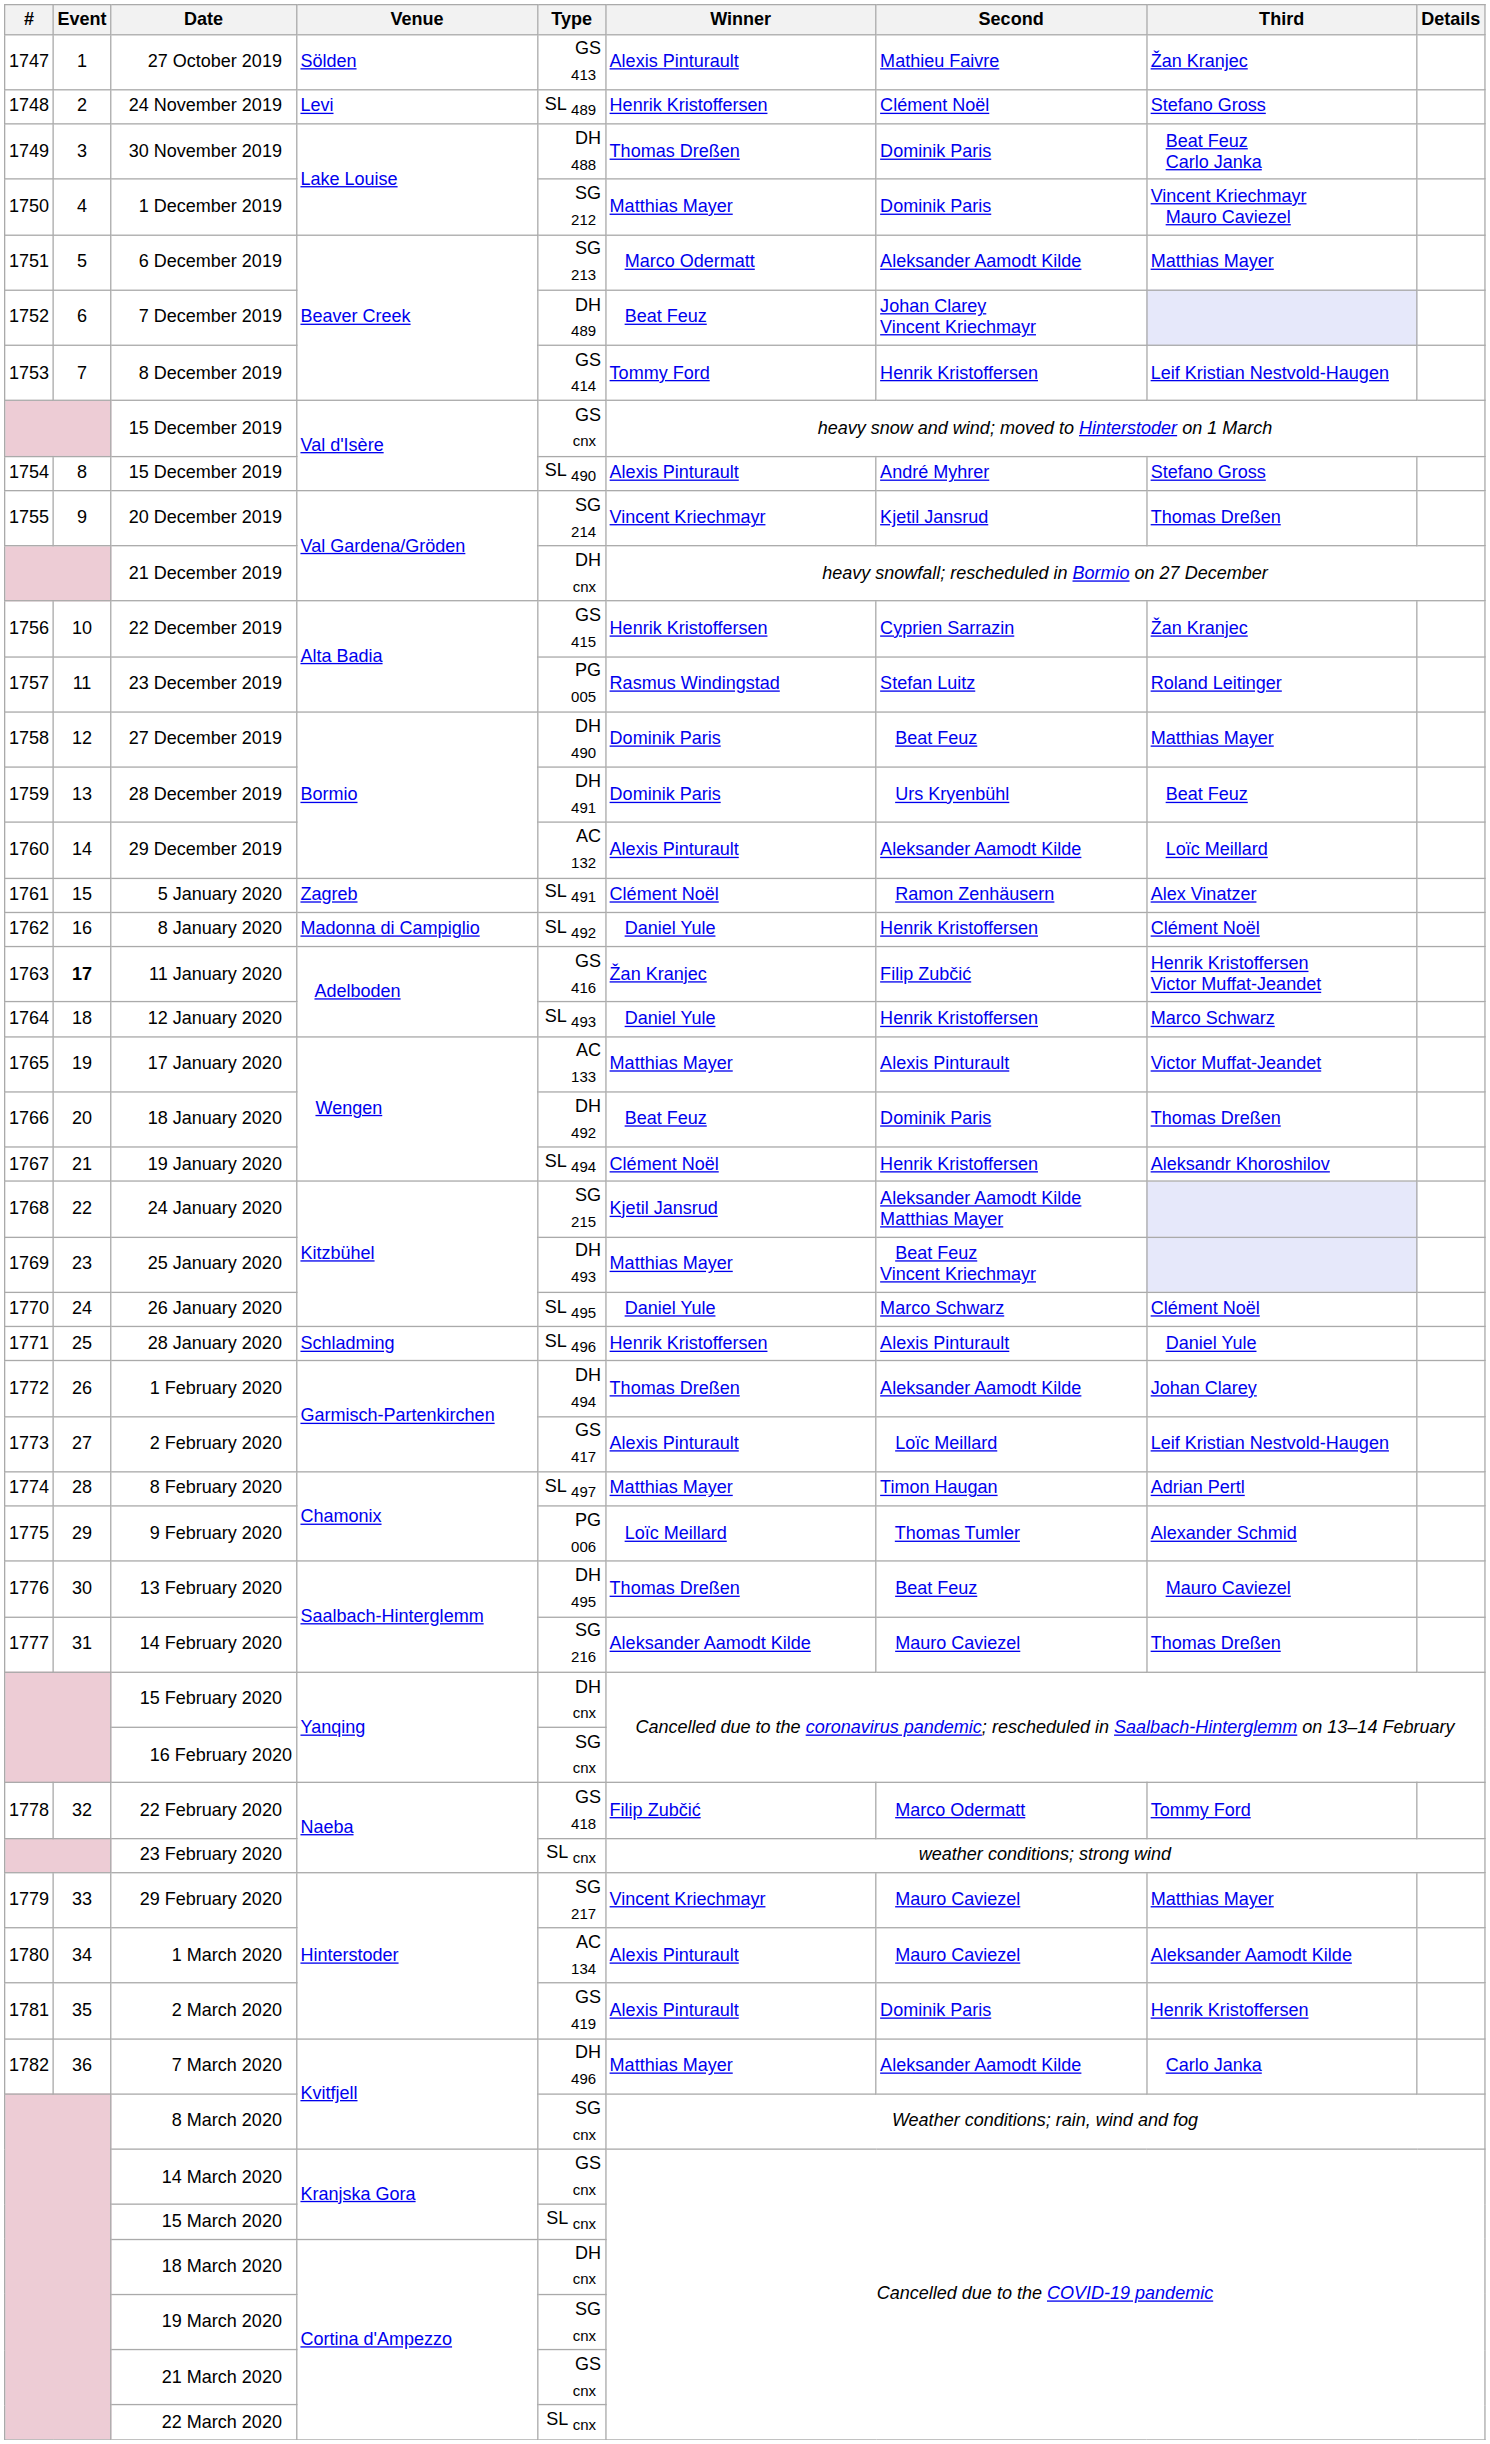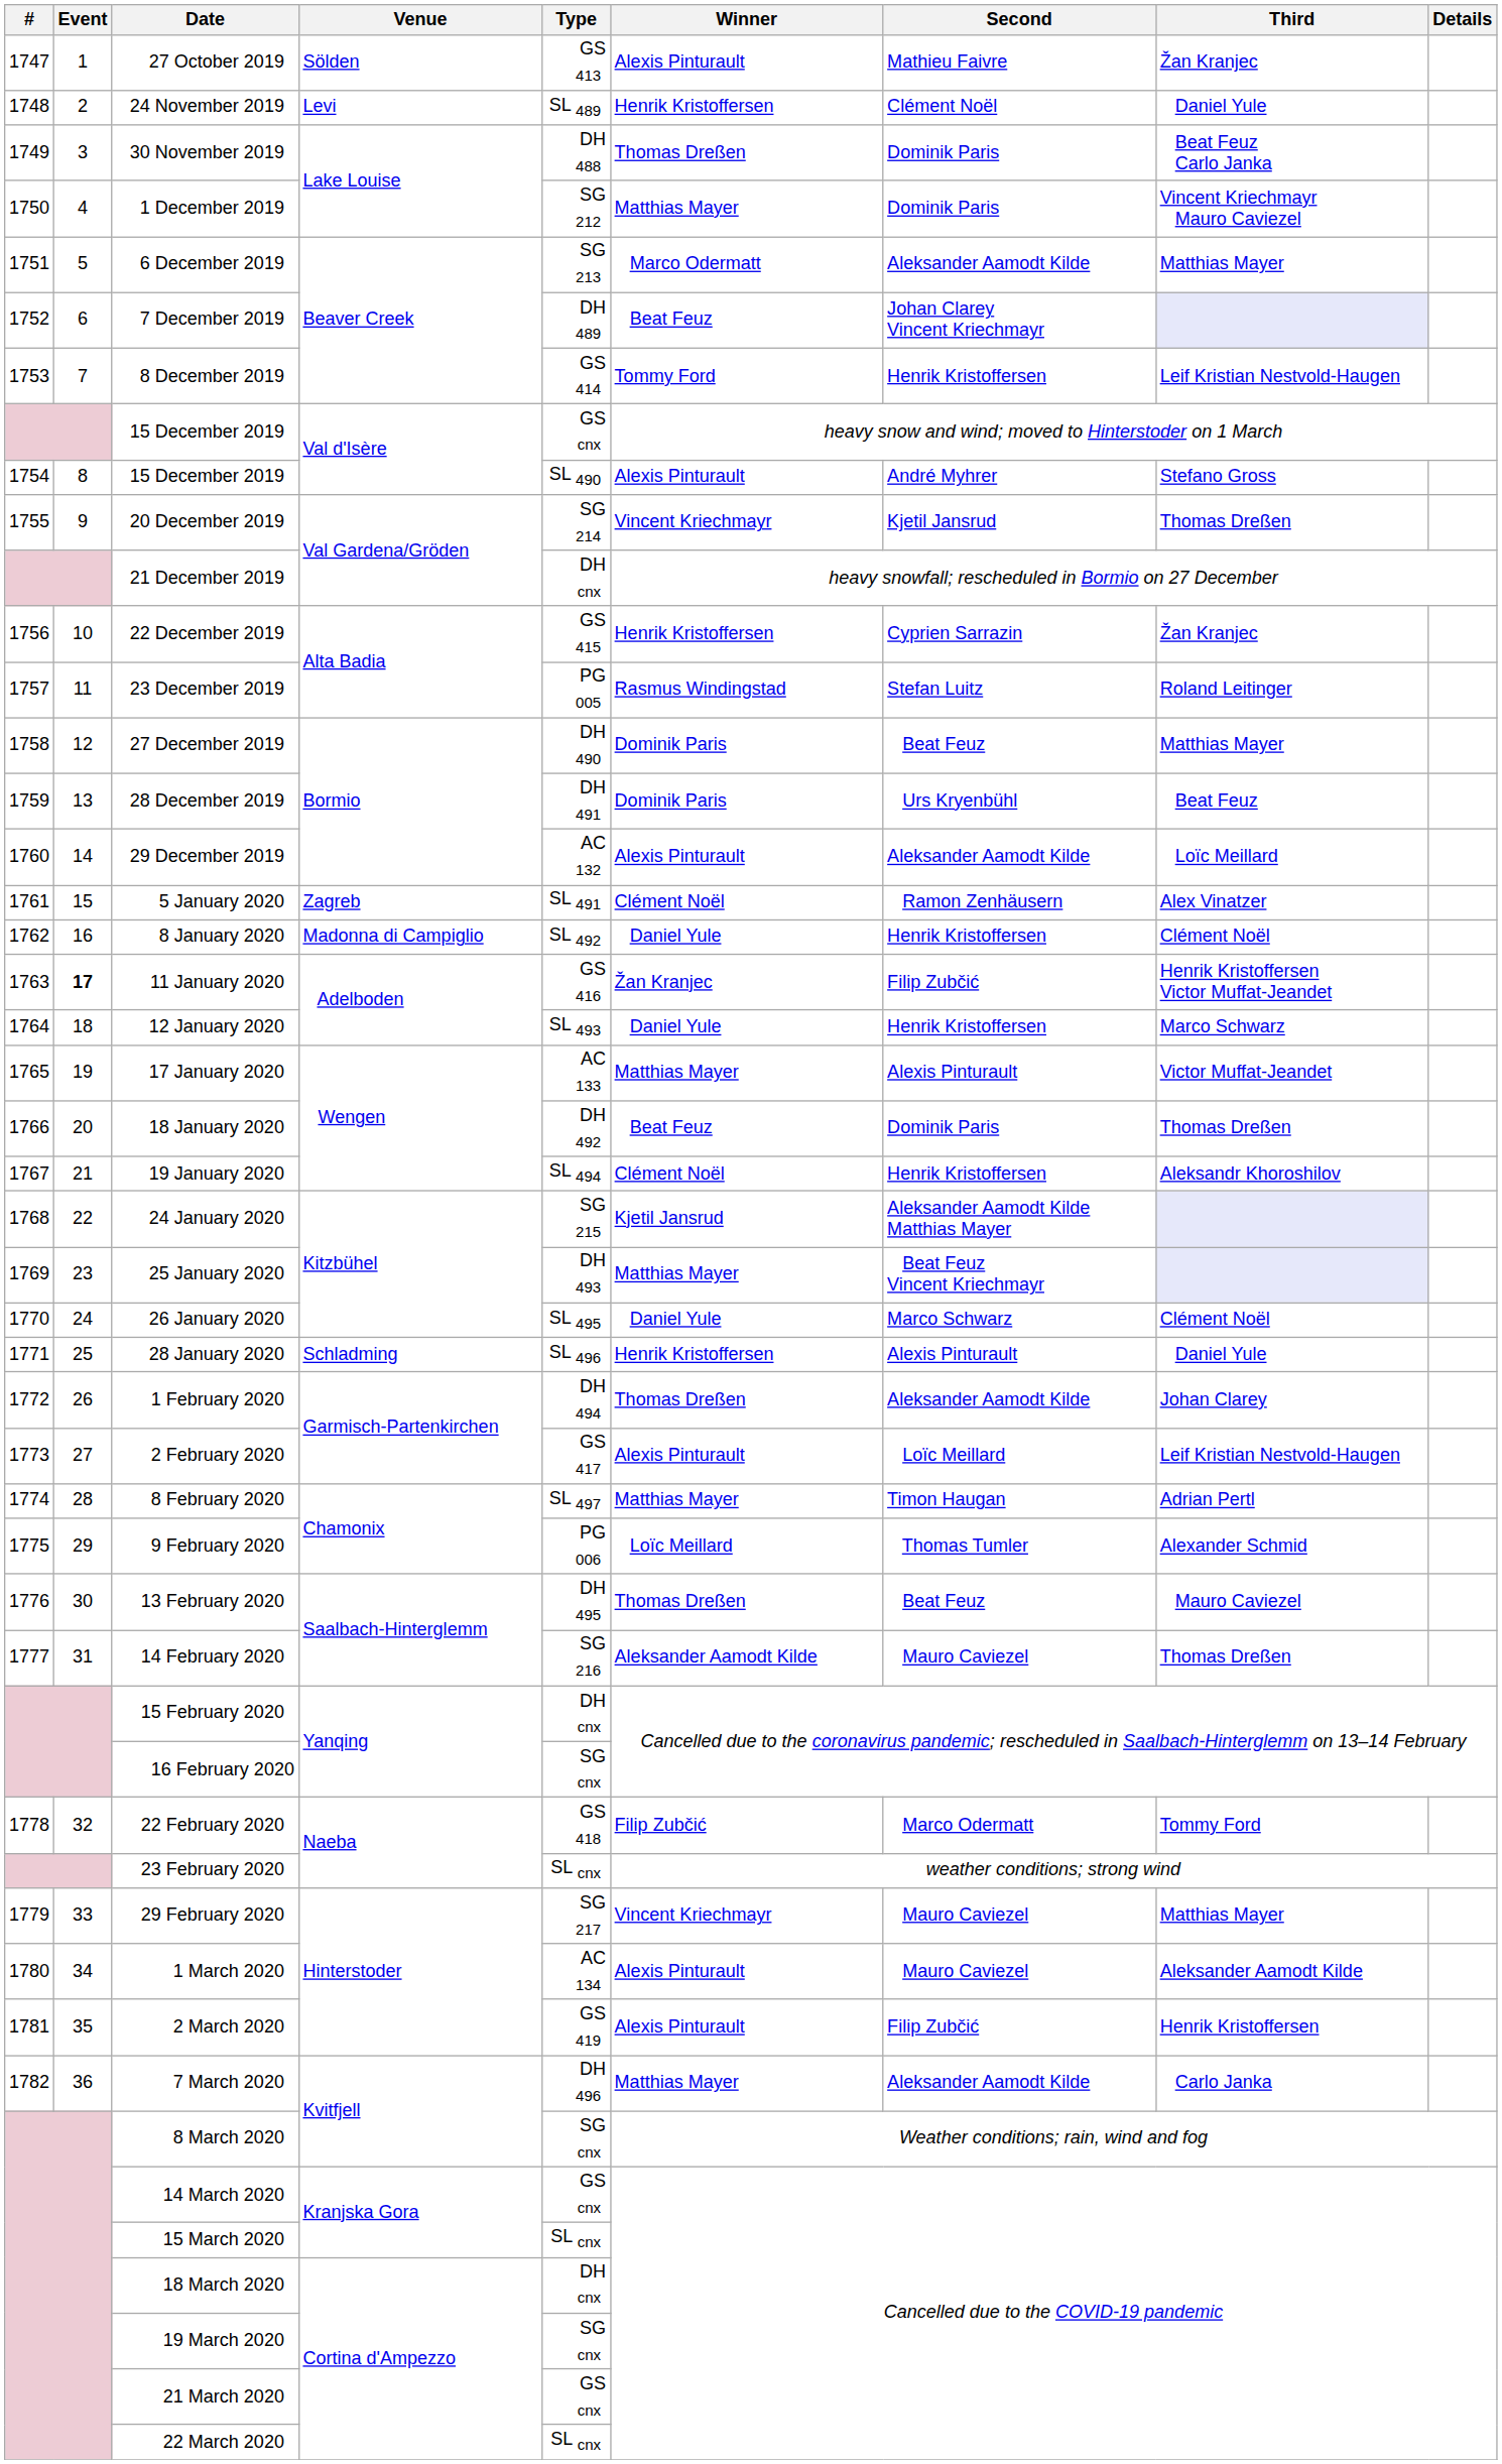24 November 2019 | Third: Stefano Gross -> Daniel Yule
2 March 2020 | Second: Dominik Paris -> Filip Zubčić
